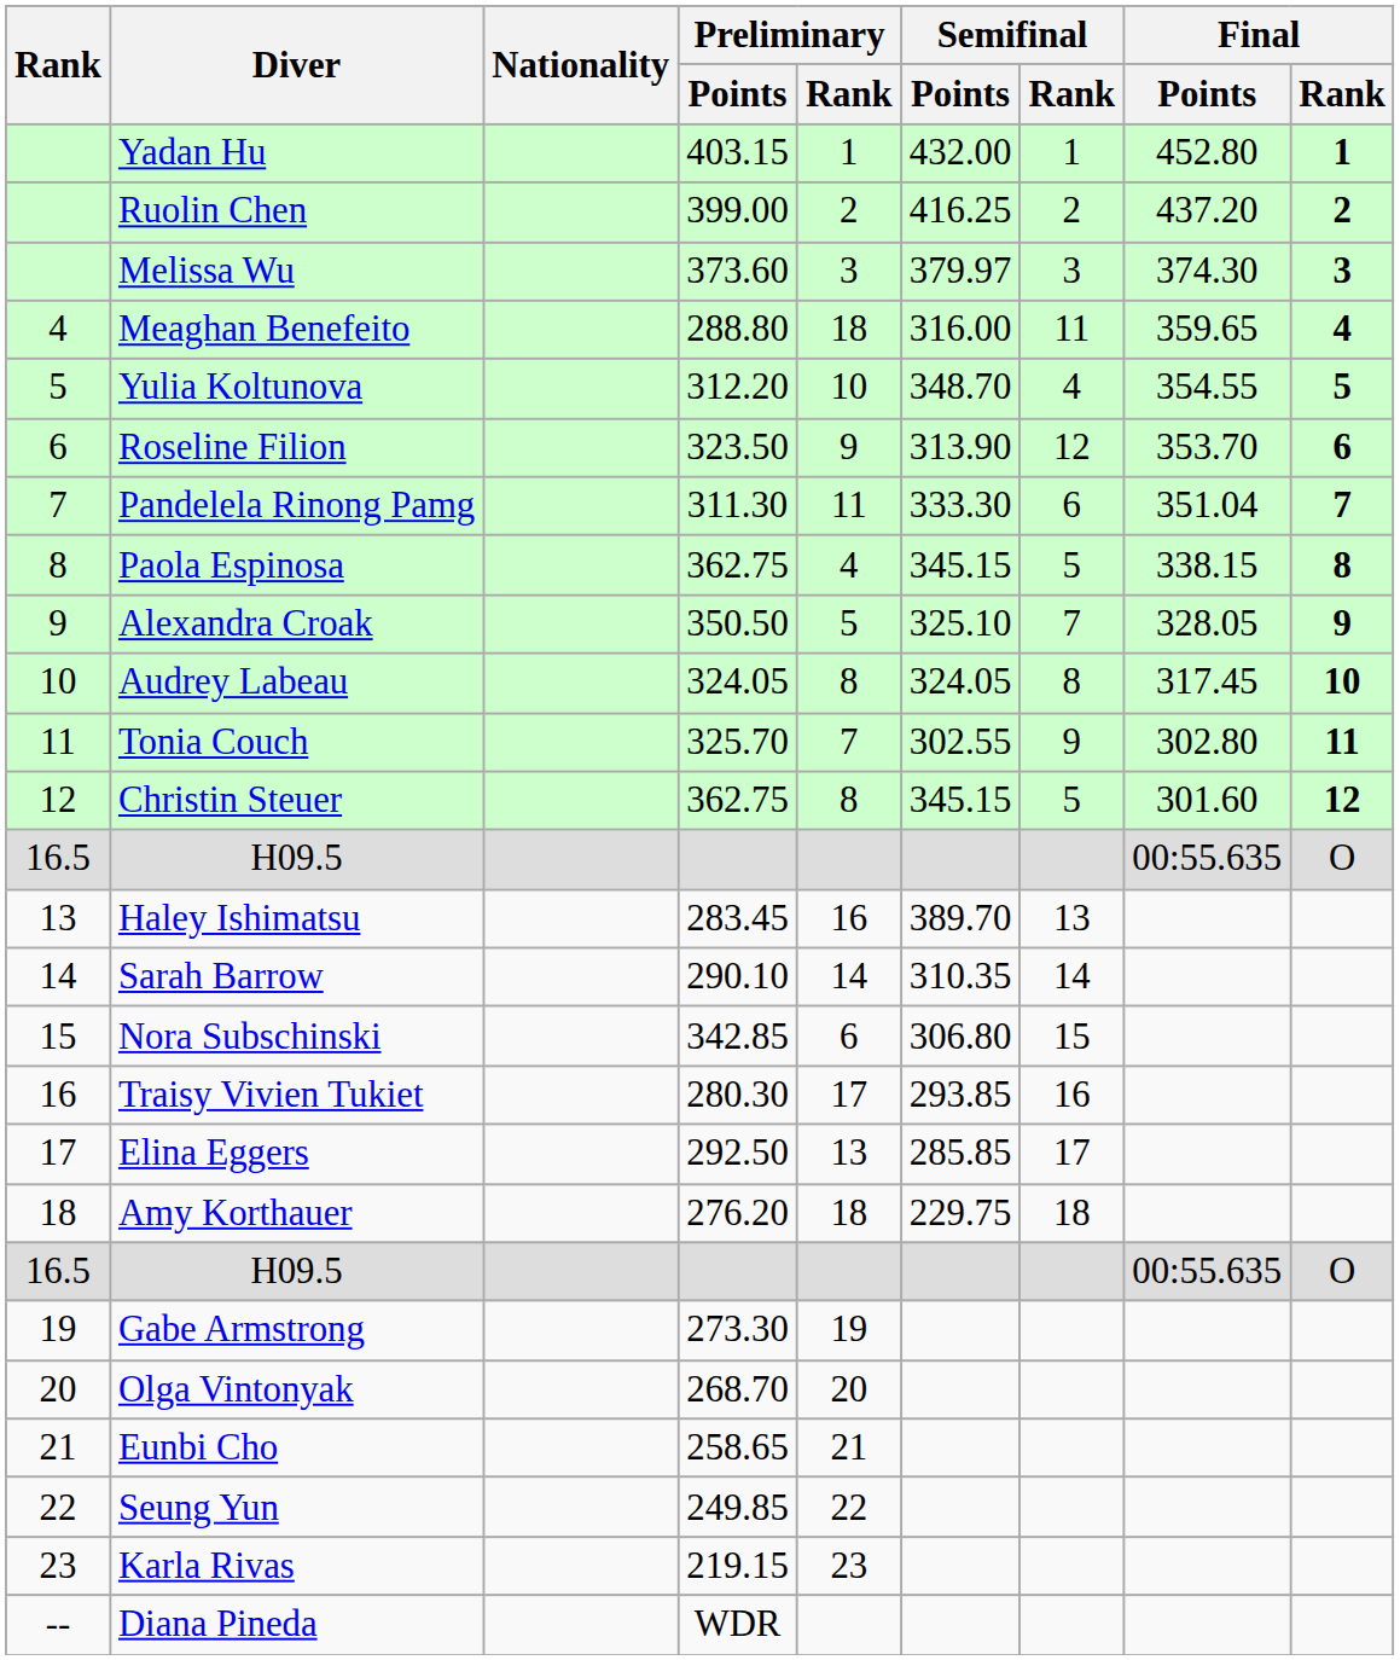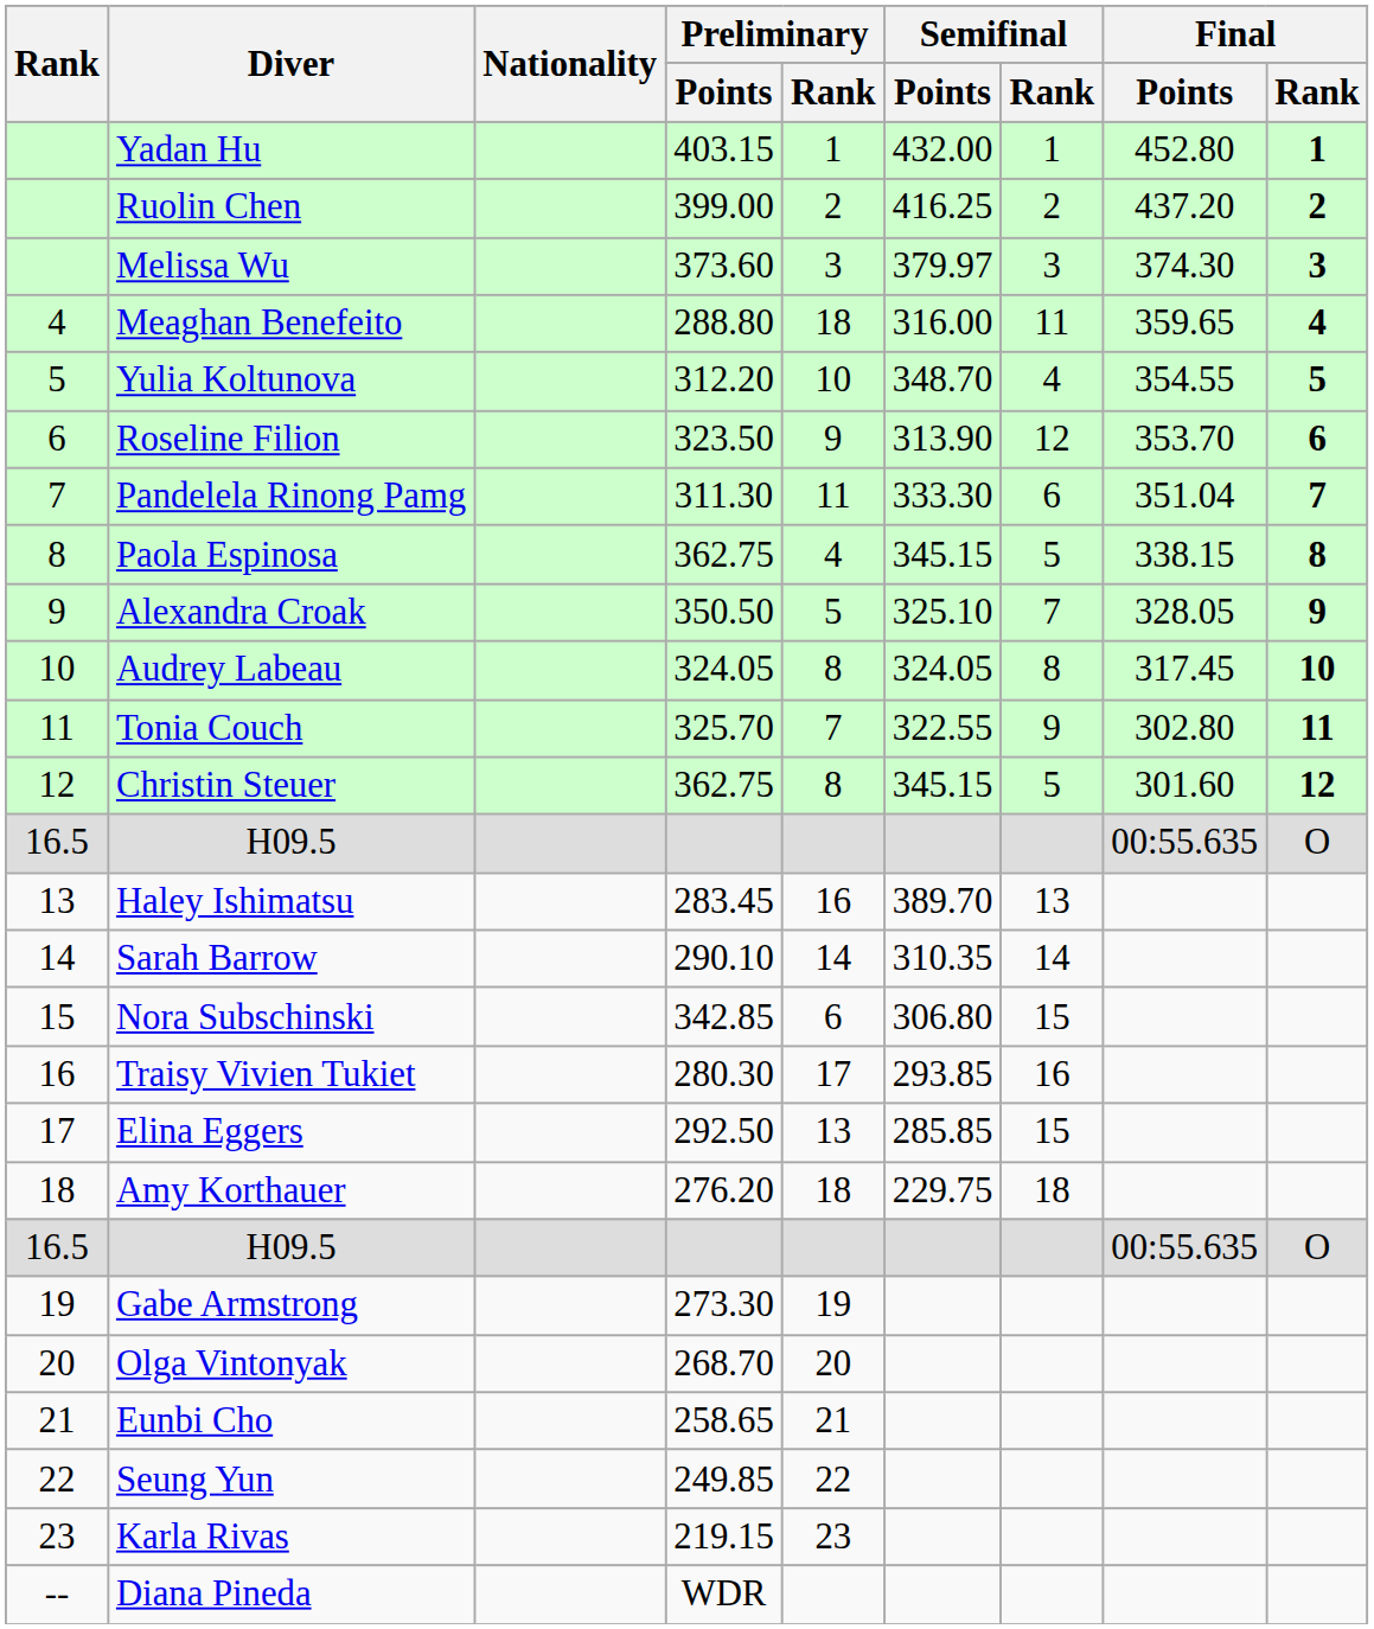Tonia Couch | Semifinal / Points: 302.55 -> 322.55
Elina Eggers | Semifinal / Rank: 17 -> 15
